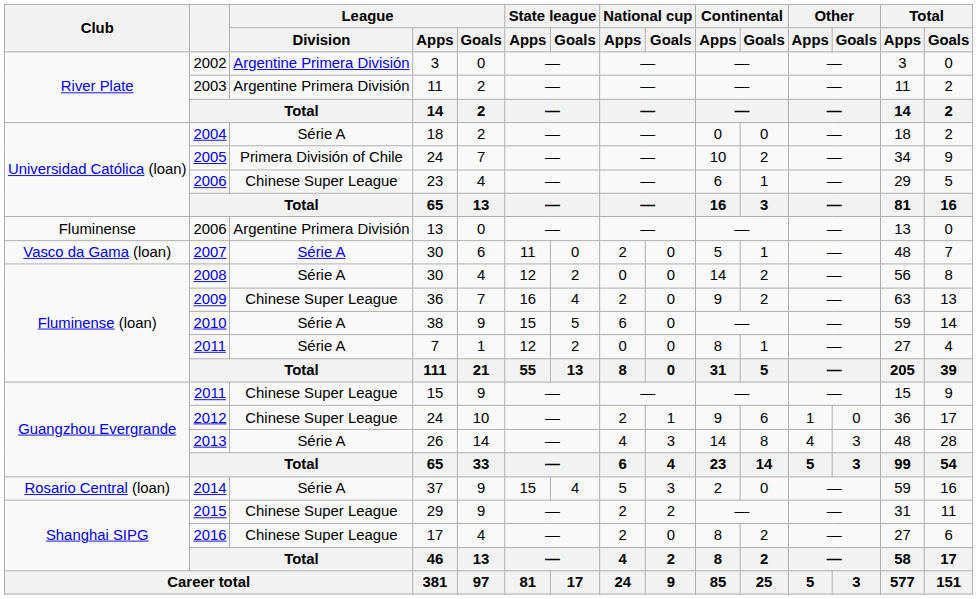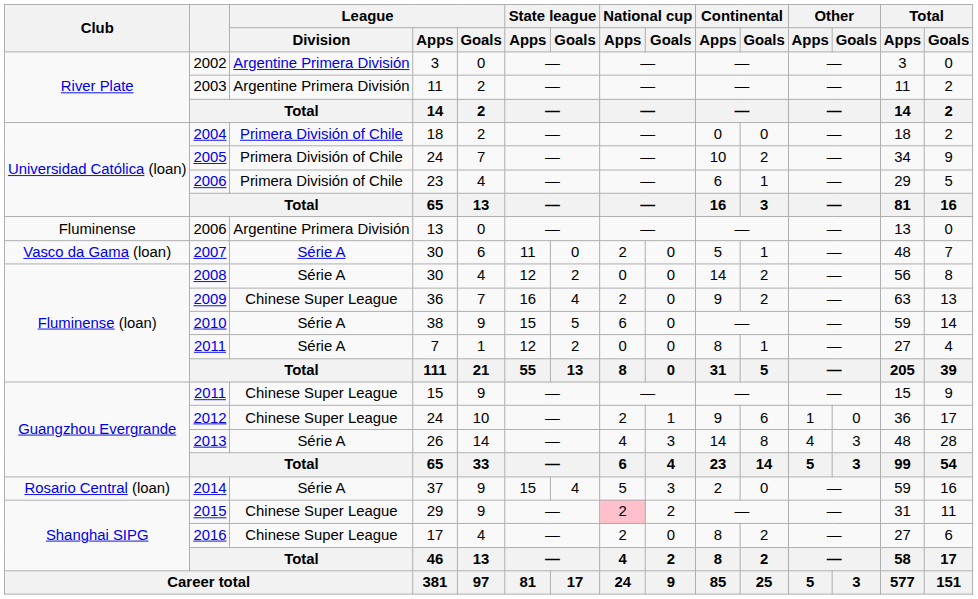2004 | League / Division: Série A -> Primera División of Chile
2006 / 23 | League / Division: Chinese Super League -> Primera División of Chile
2015 | National cup / Apps: no background -> pink background
